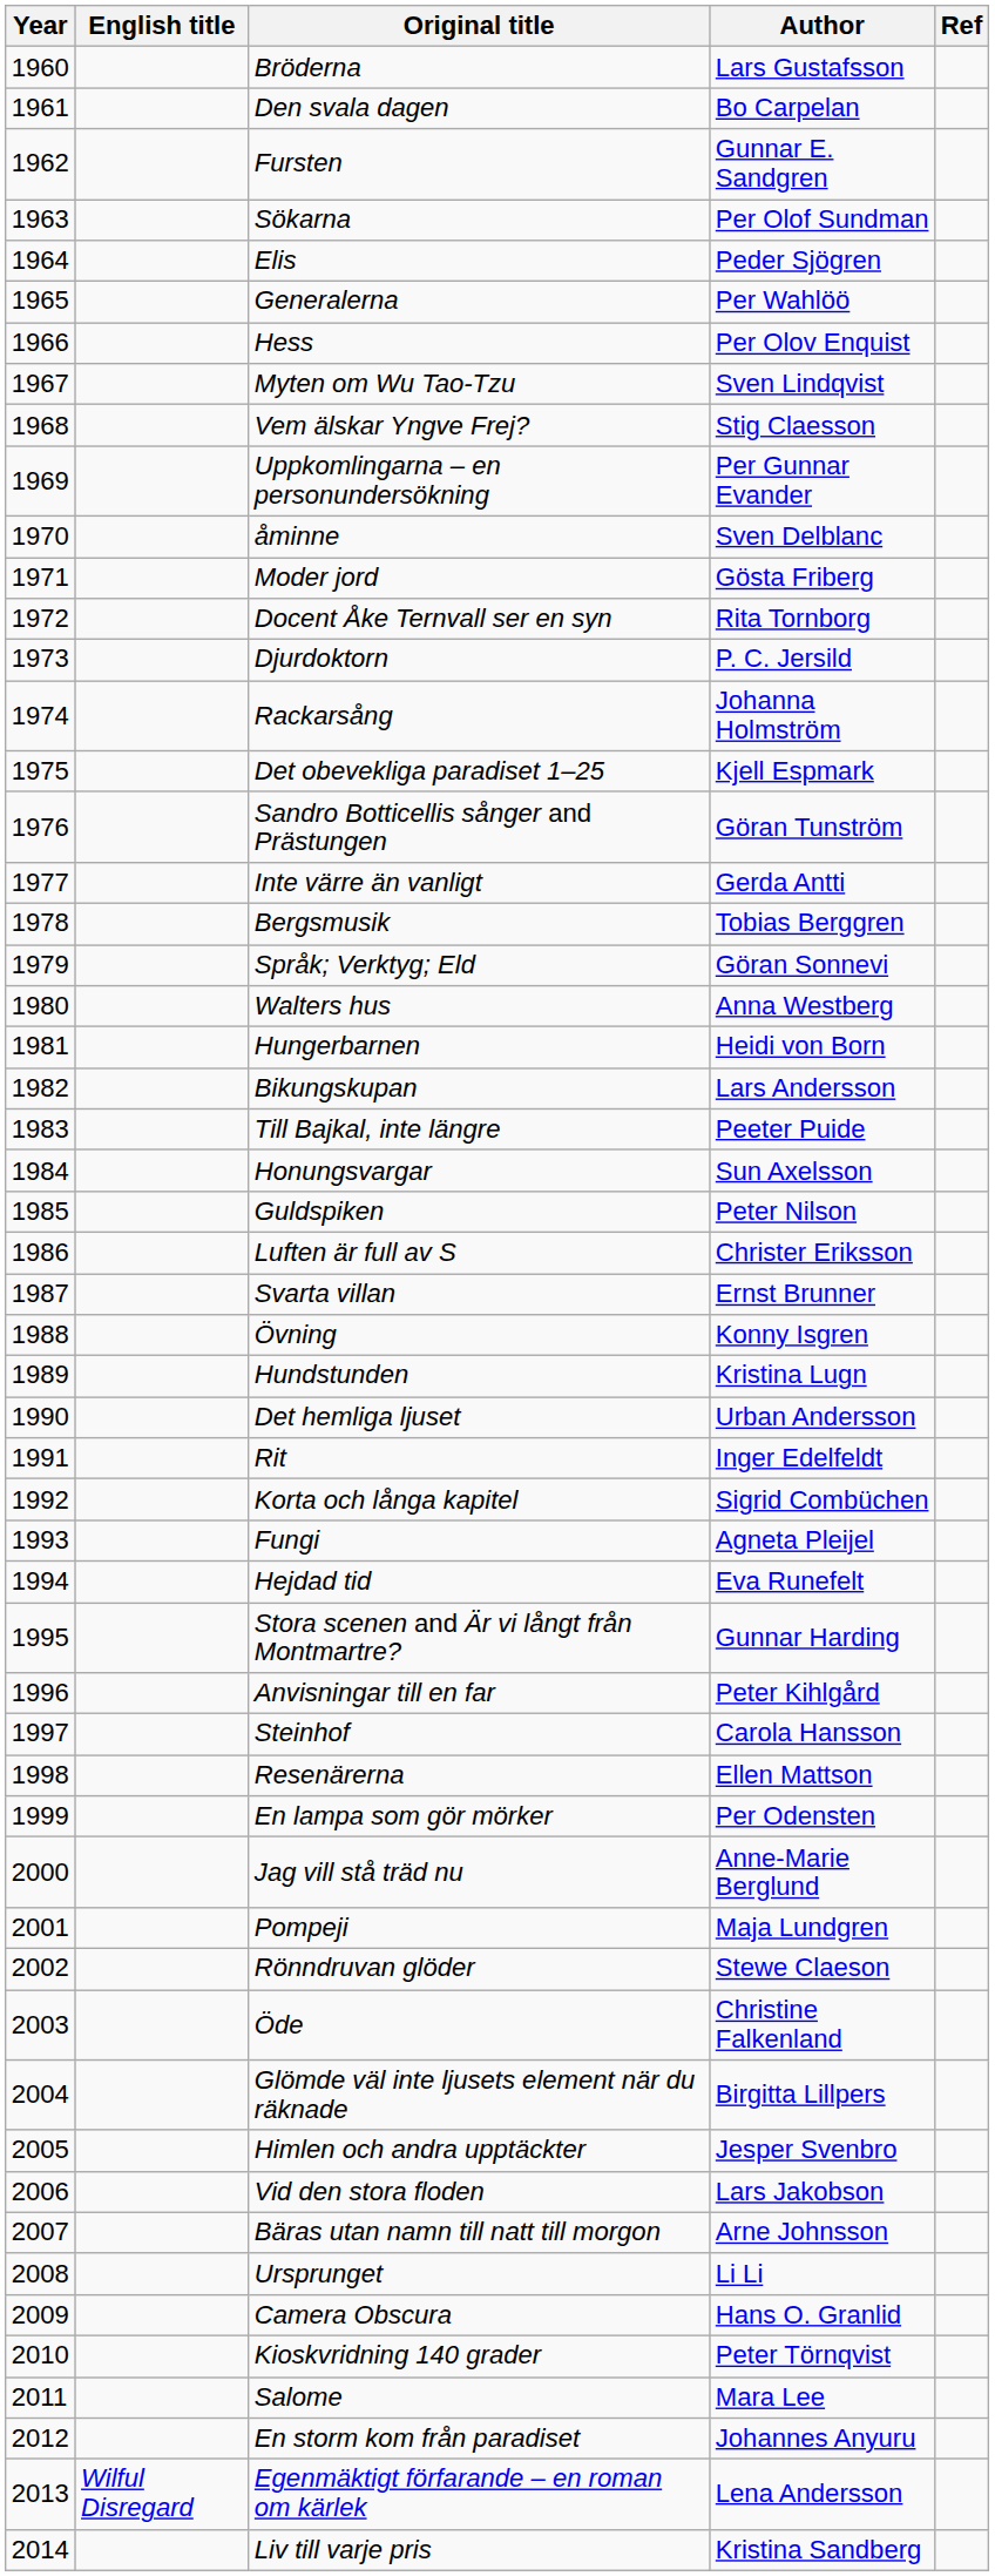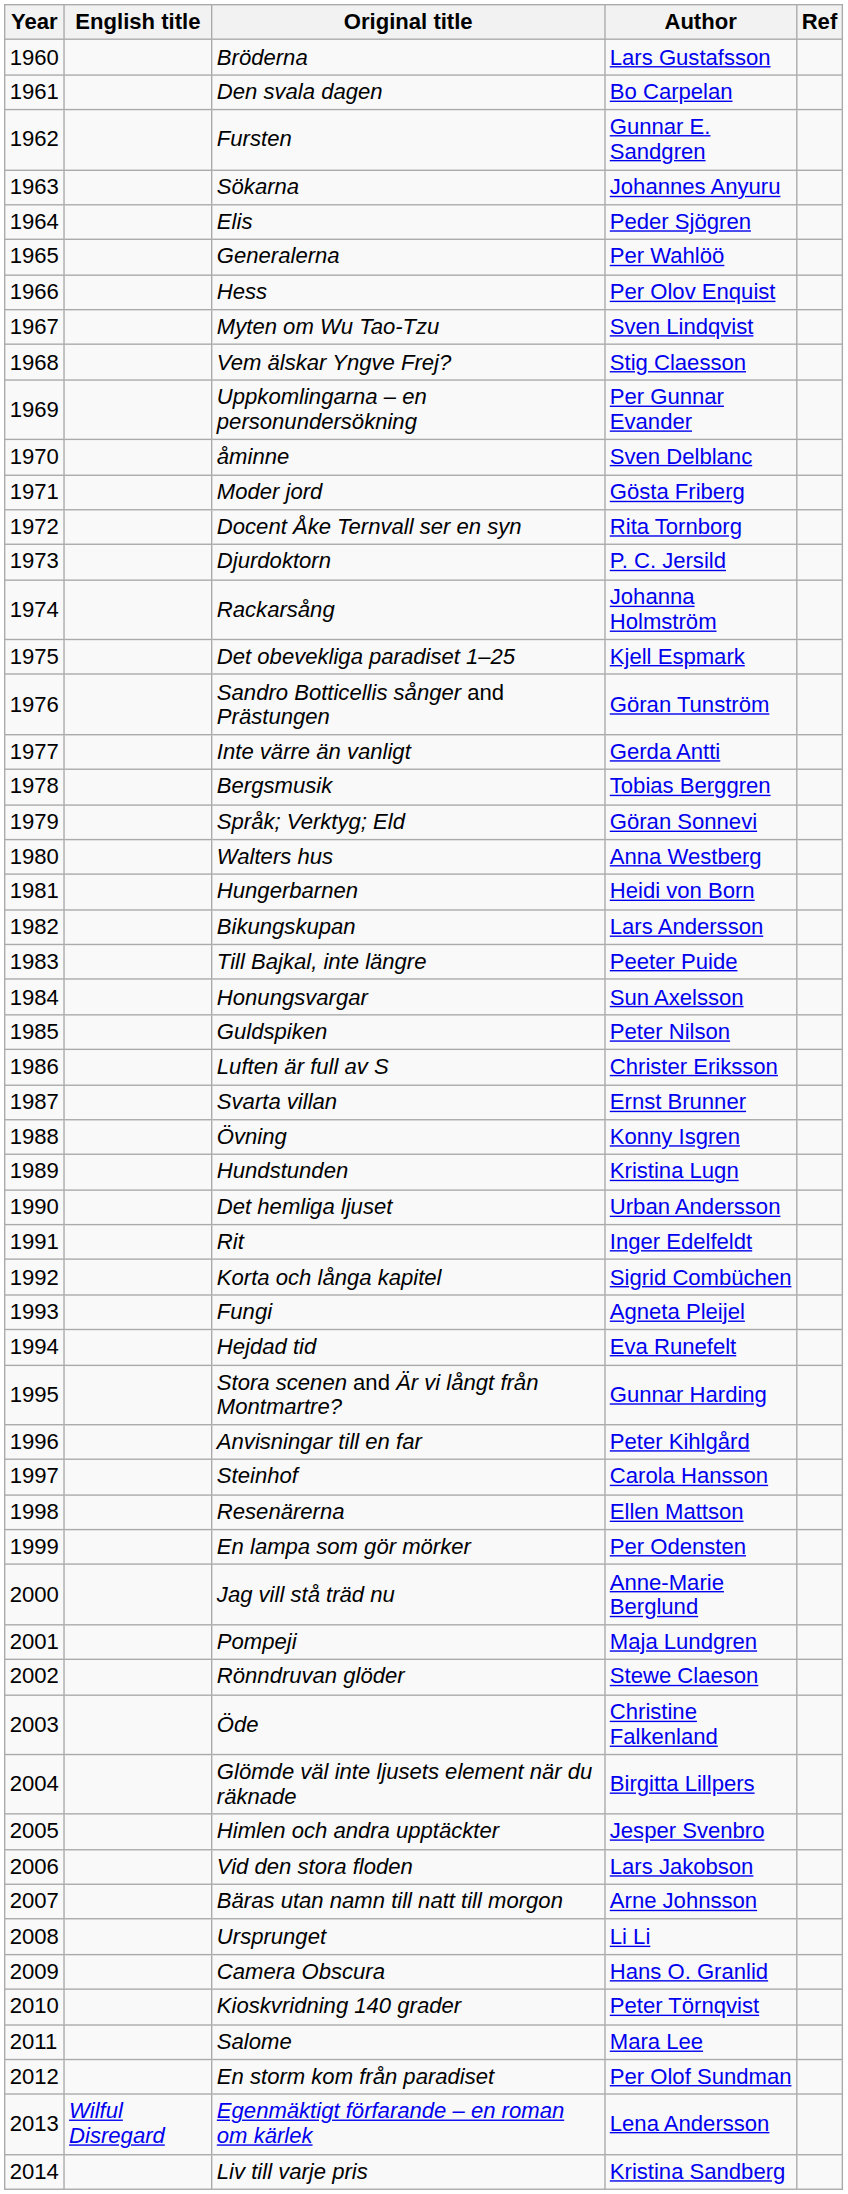Sökarna | Author: Per Olof Sundman -> Johannes Anyuru
En storm kom från paradiset | Author: Johannes Anyuru -> Per Olof Sundman
